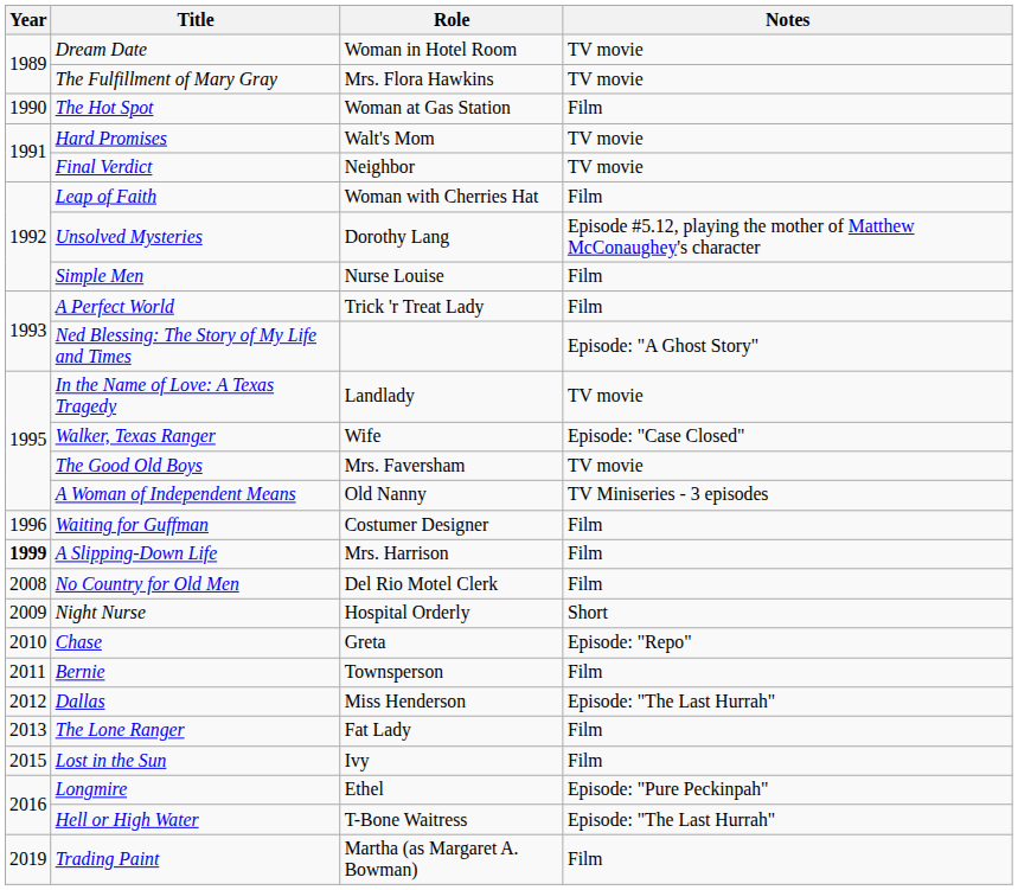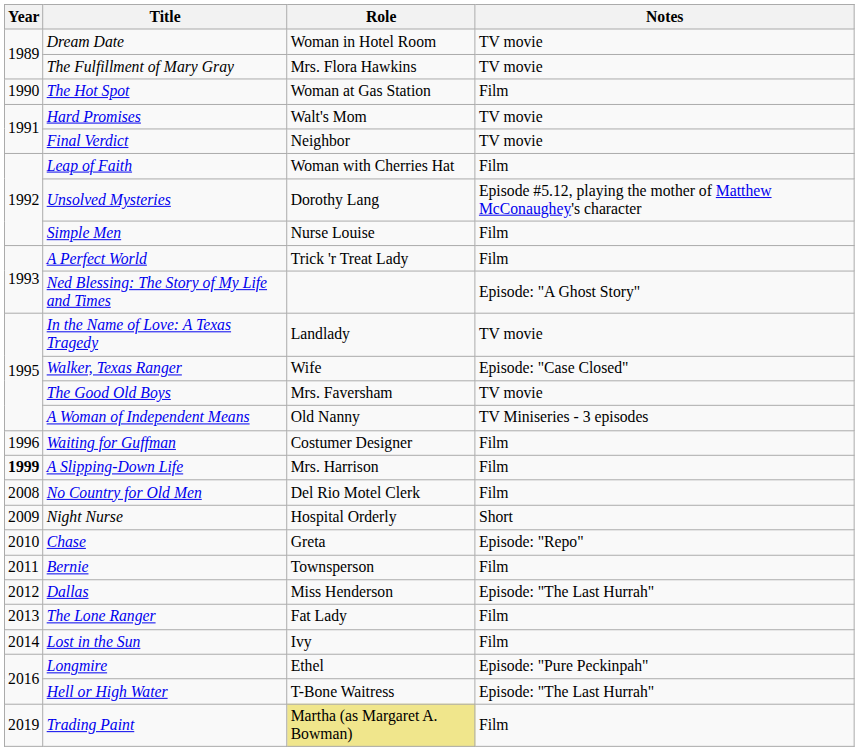Lost in the Sun | Year: 2015 -> 2014
Trading Paint | Role: no background -> khaki background
